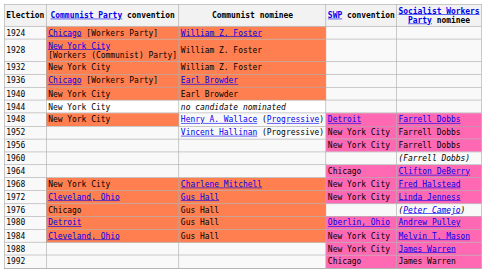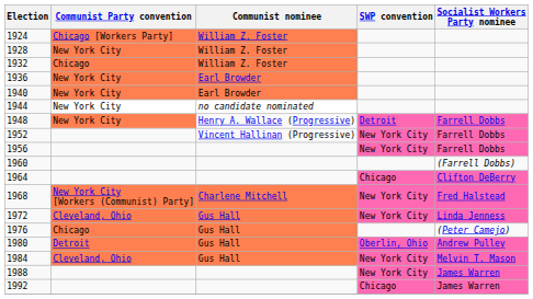1928 | Communist Party convention: New York City [Workers (Communist) Party] -> New York City
1932 | Communist Party convention: New York City -> Chicago
1936 | Communist Party convention: Chicago [Workers Party] -> New York City
1968 | Communist Party convention: New York City -> New York City [Workers (Communist) Party]
